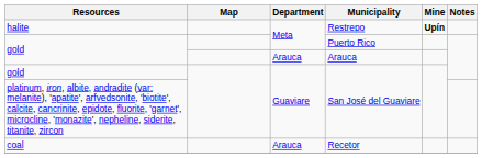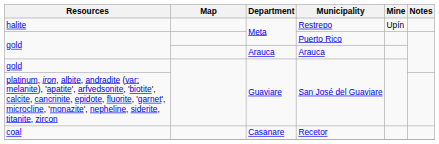Restrepo | Mine: bold -> normal
Recetor | Department: Arauca -> Casanare
